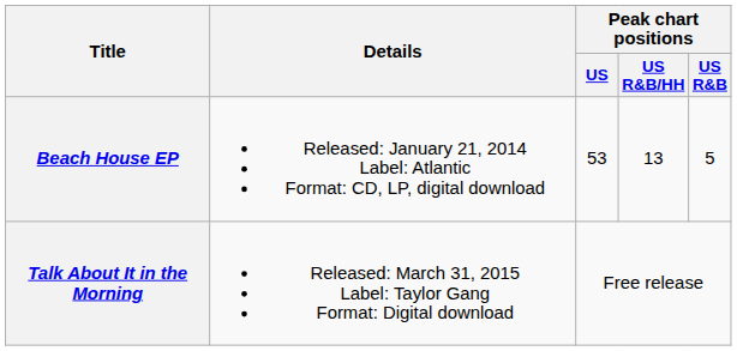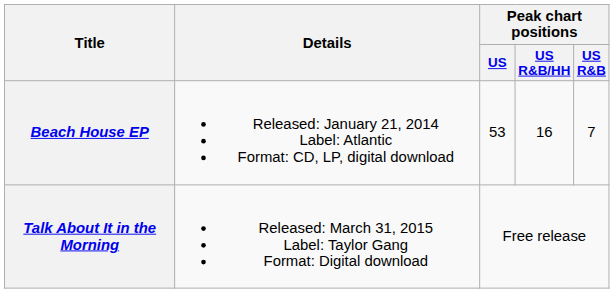Beach House EP | Peak chart positions / US R&B/HH: 13 -> 16
Beach House EP | Peak chart positions / US R&B: 5 -> 7
